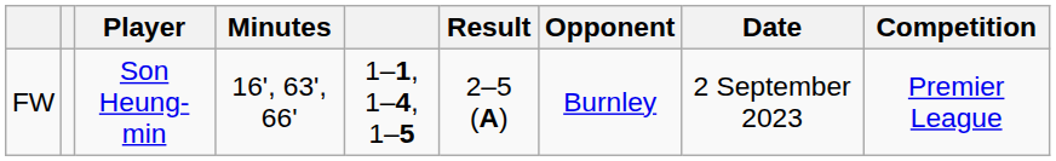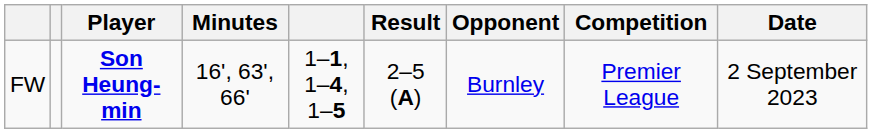columns swapped: Competition <-> Date
FW | Player: normal -> bold
